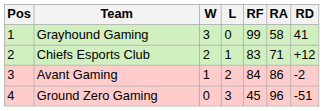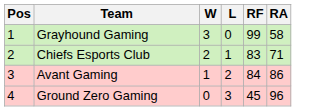- column: RD | 41 | +12 | -2 | -51
